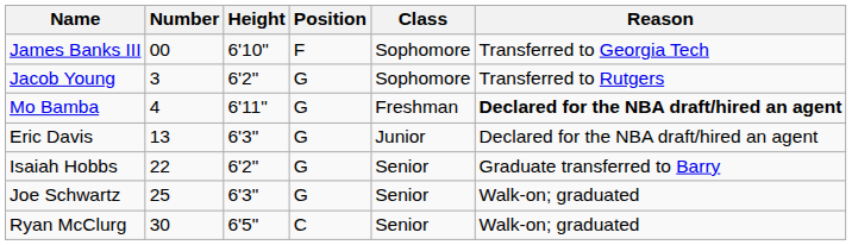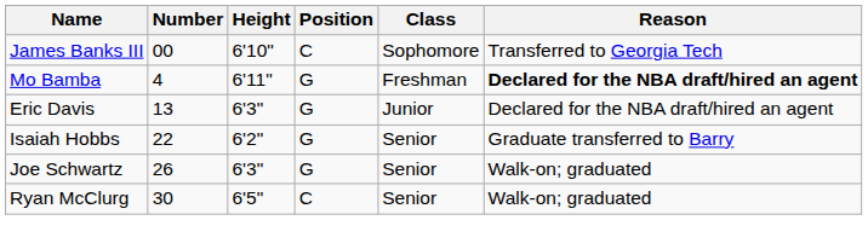James Banks III | Position: F -> C
- row: Jacob Young | 3 | 6'2" | G | Sophomore | Transferred to Rutgers
Joe Schwartz | Number: 25 -> 26
